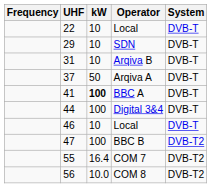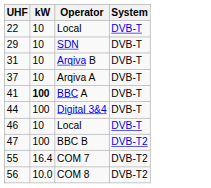- column: Frequency
Arqiva A | kW: 50 -> 10
